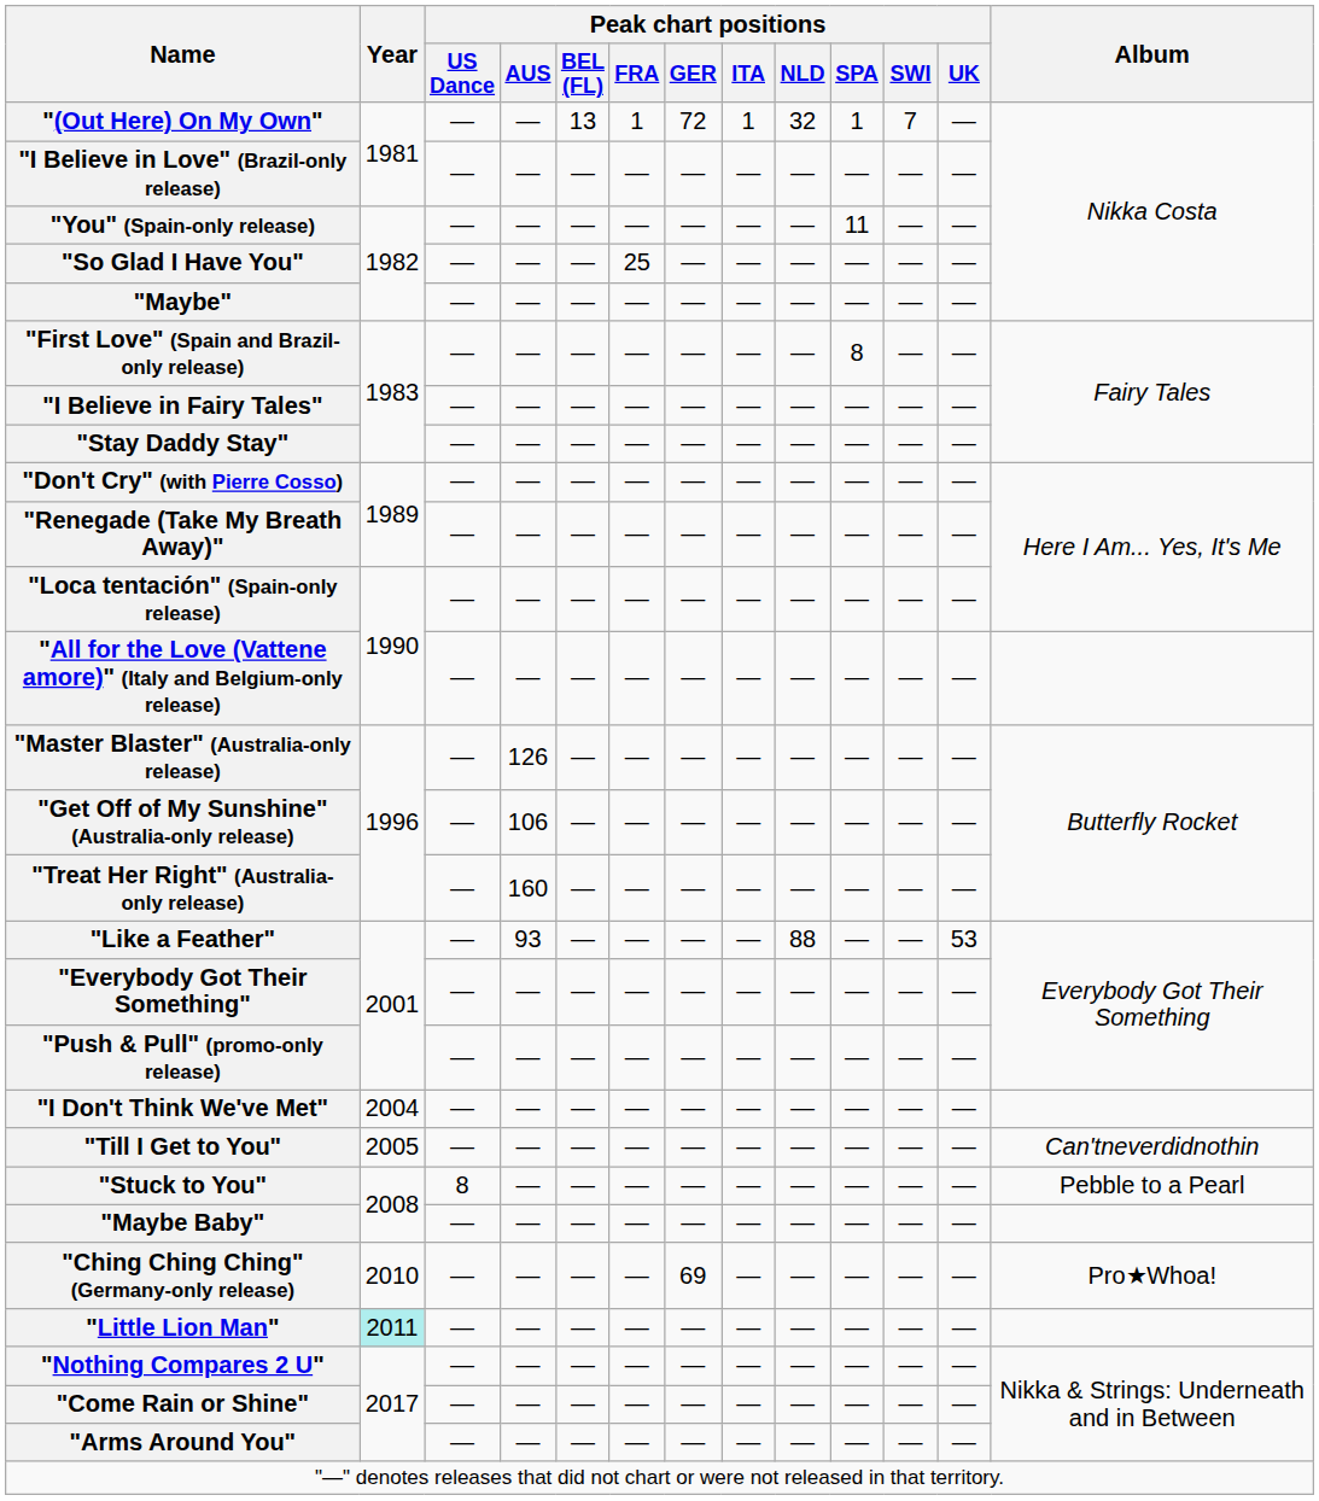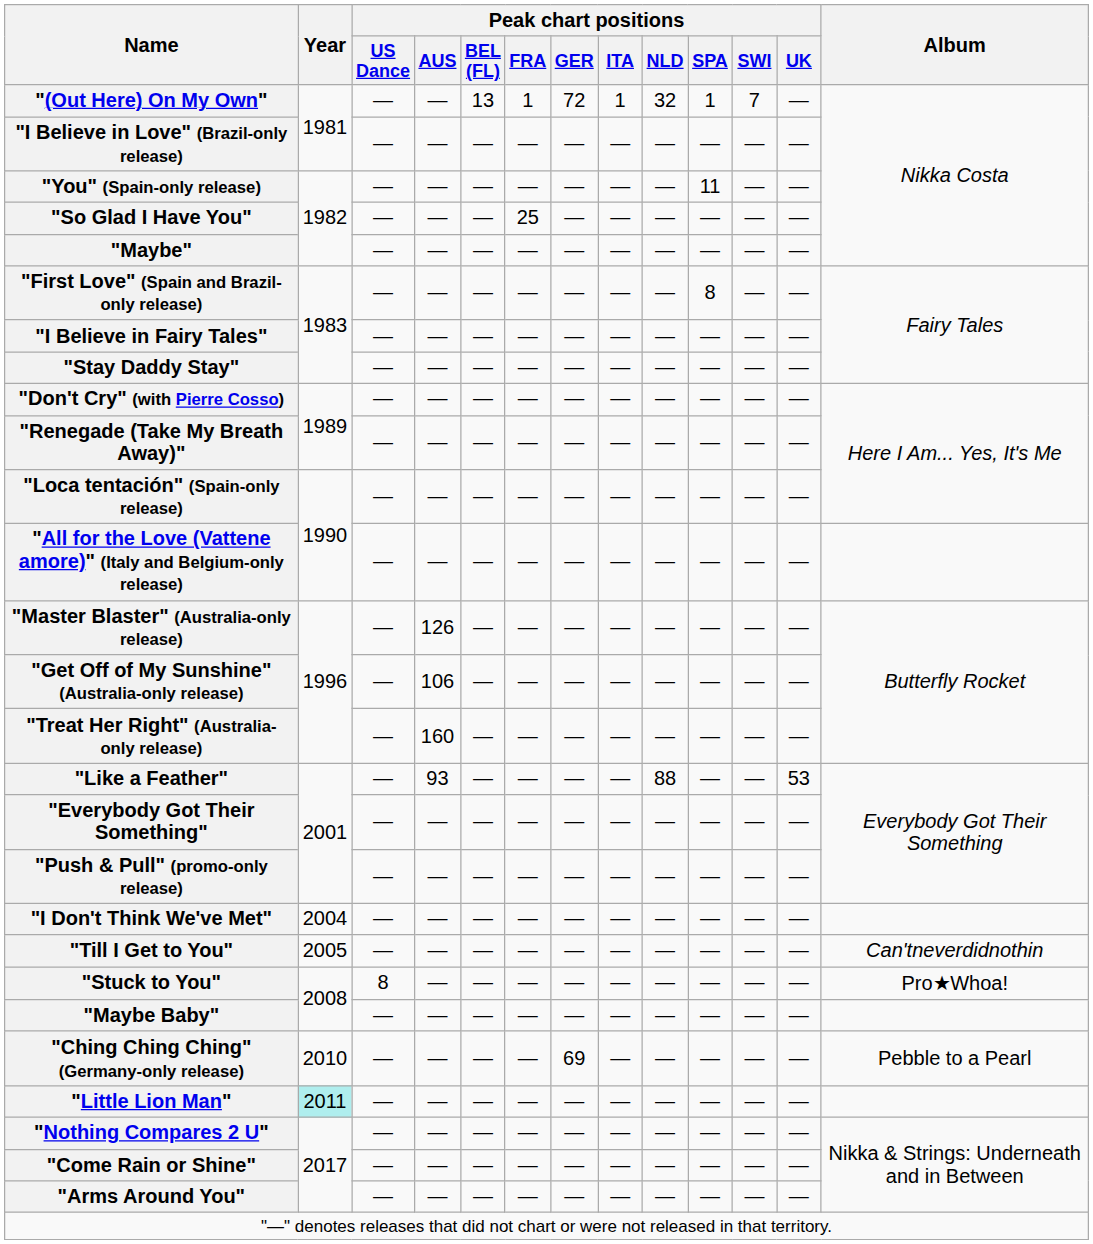"Stuck to You" | Album: Pebble to a Pearl -> Pro★Whoa!
"Ching Ching Ching" (Germany-only release) | Album: Pro★Whoa! -> Pebble to a Pearl
